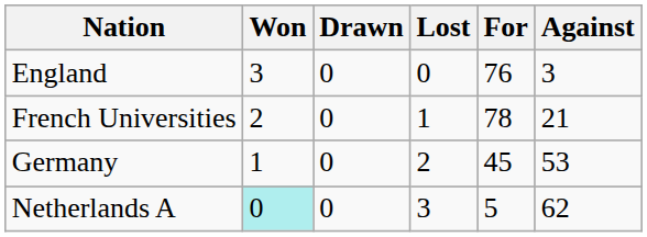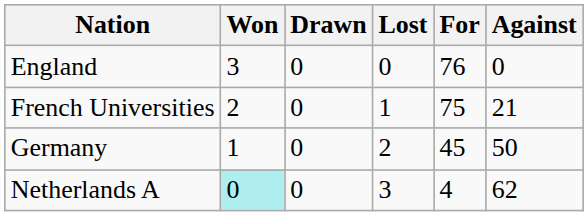England | Against: 3 -> 0
French Universities | For: 78 -> 75
Germany | Against: 53 -> 50
Netherlands A | For: 5 -> 4
